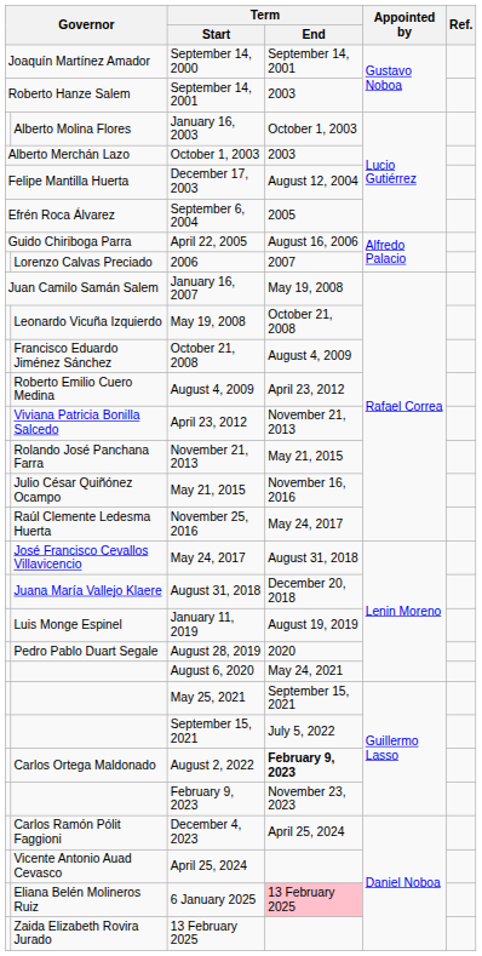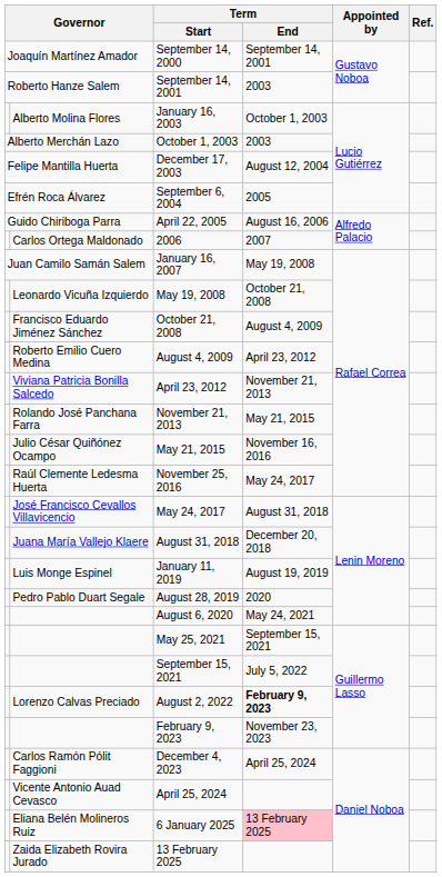2006 | column 2: Lorenzo Calvas Preciado -> Carlos Ortega Maldonado
August 2, 2022 | column 2: Carlos Ortega Maldonado -> Lorenzo Calvas Preciado
